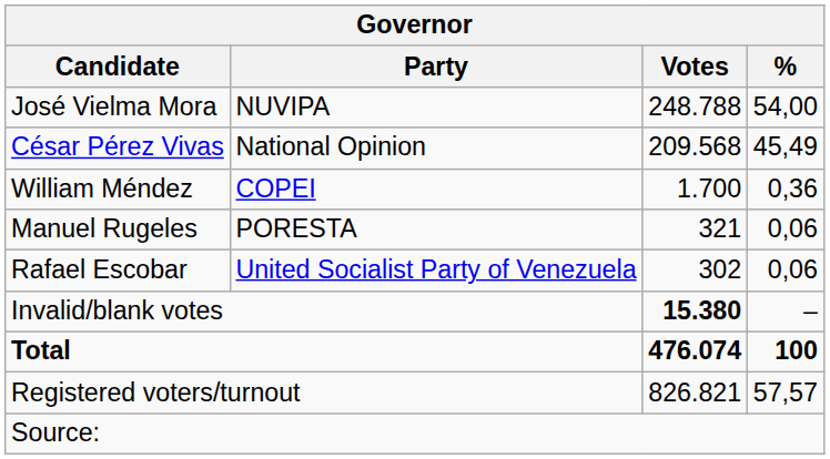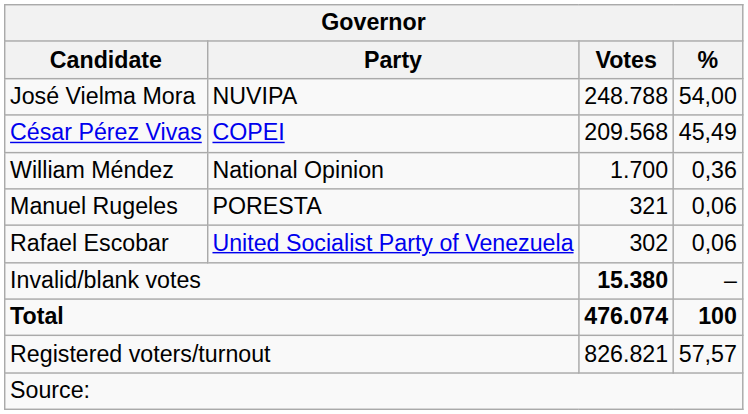César Pérez Vivas | Party: National Opinion -> COPEI
William Méndez | Party: COPEI -> National Opinion
